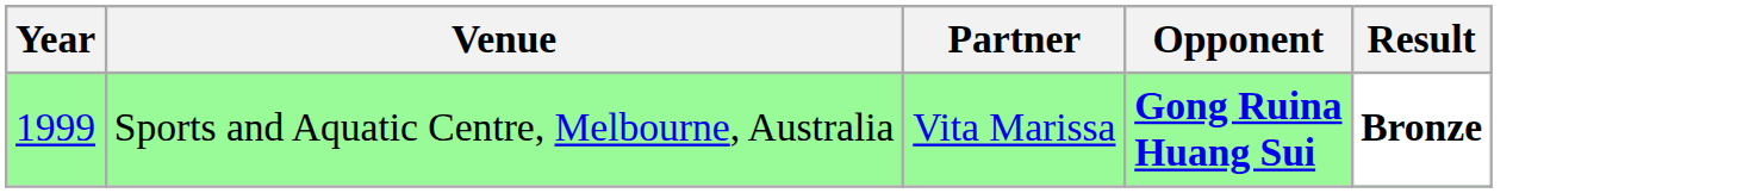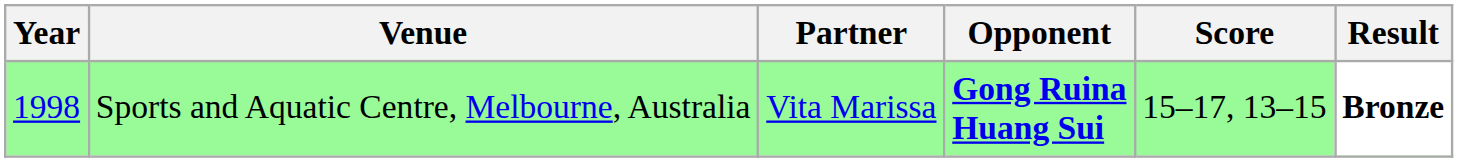+ column: Score | 15–17, 13–15
Sports and Aquatic Centre, Melbourne, Australia | Year: 1999 -> 1998
